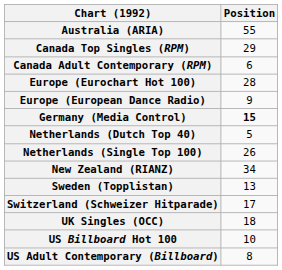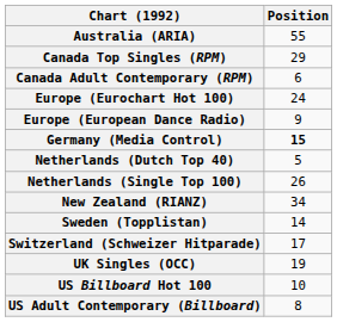Europe (Eurochart Hot 100) | Position: 28 -> 24
Sweden (Topplistan) | Position: 13 -> 14
UK Singles (OCC) | Position: 18 -> 19
